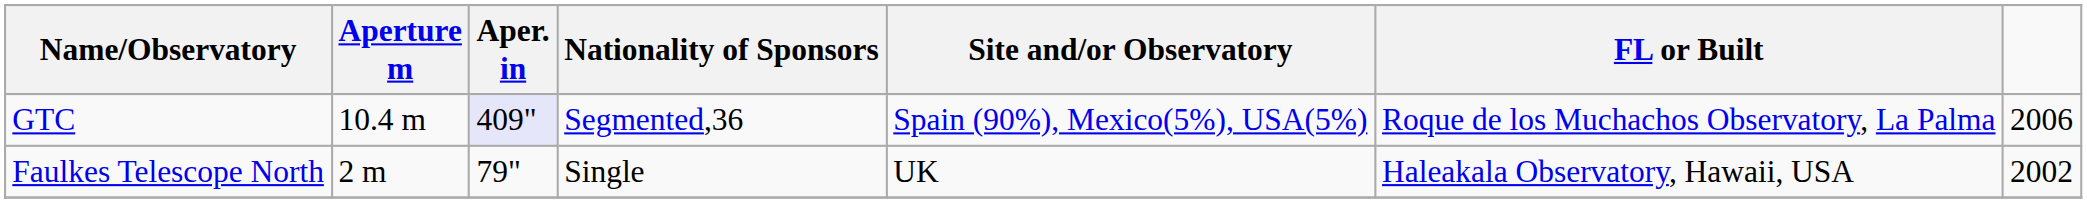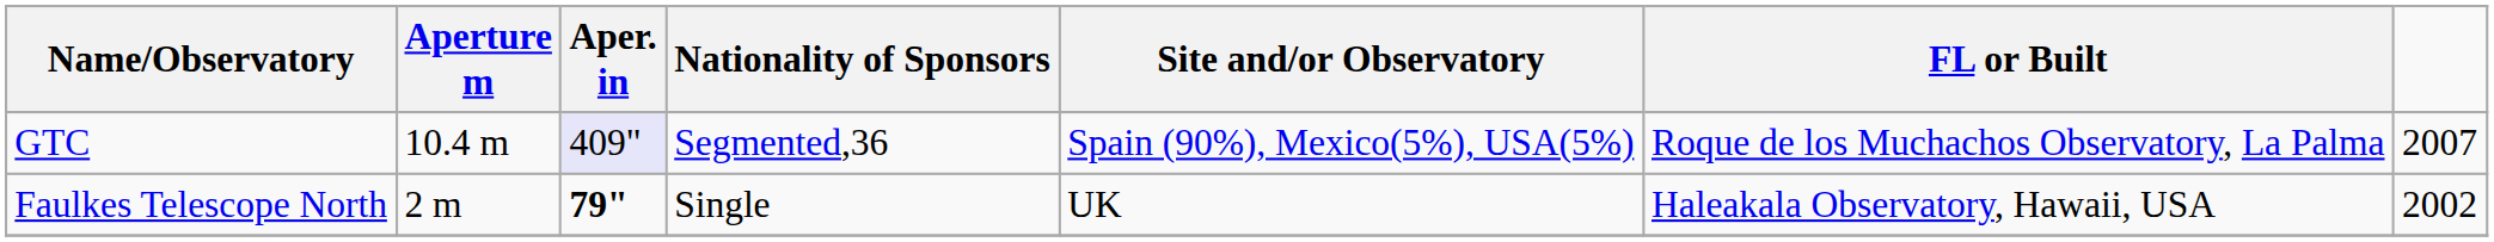GTC | column 7: 2006 -> 2007
Faulkes Telescope North | Aper. in: normal -> bold
